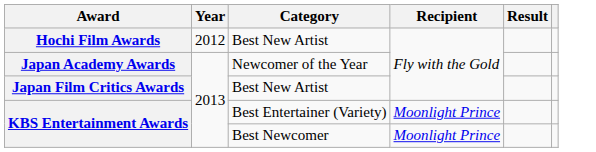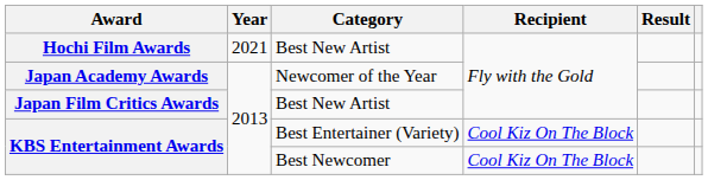Hochi Film Awards | Year: 2012 -> 2021
KBS Entertainment Awards / Best Entertainer (Variety) | Recipient: Moonlight Prince -> Cool Kiz On The Block
KBS Entertainment Awards / Best Newcomer | Recipient: Moonlight Prince -> Cool Kiz On The Block
